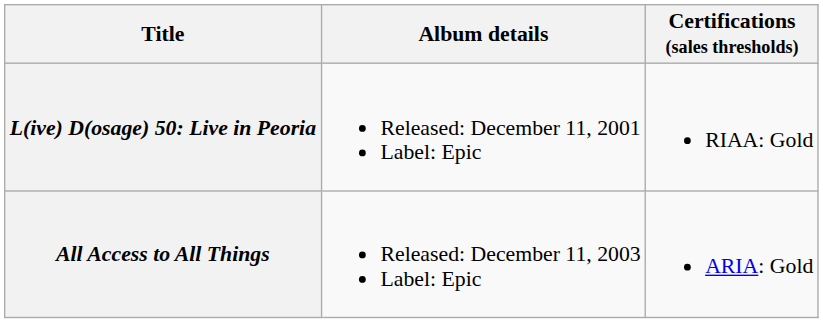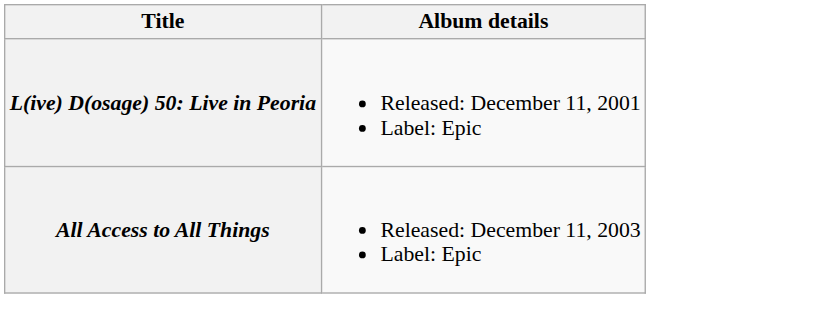- column: Certifications (sales thresholds) | RIAA: Gold | ARIA: Gold
